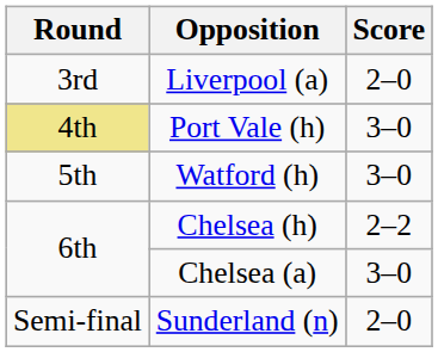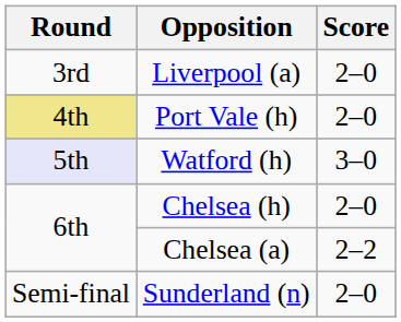Port Vale (h) | Score: 3–0 -> 2–0
Watford (h) | Round: no background -> lavender background
Chelsea (h) | Score: 2–2 -> 2–0
Chelsea (a) | Score: 3–0 -> 2–2
